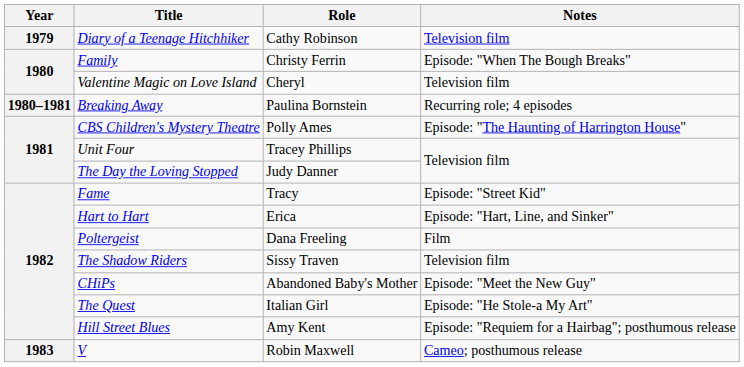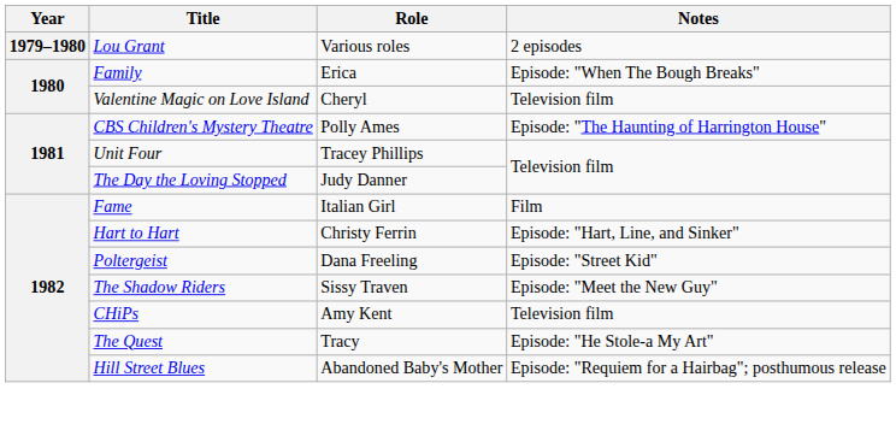- row: 1979 | Diary of a Teenage Hitchhiker | Cathy Robinson | Television film
+ row: 1979–1980 | Lou Grant | Various roles | 2 episodes
Family | Role: Christy Ferrin -> Erica
- row: 1980–1981 | Breaking Away | Paulina Bornstein | Recurring role; 4 episodes
Fame | Role: Tracy -> Italian Girl
Fame | Notes: Episode: "Street Kid" -> Film
Hart to Hart | Role: Erica -> Christy Ferrin
Poltergeist | Notes: Film -> Episode: "Street Kid"
The Shadow Riders | Notes: Television film -> Episode: "Meet the New Guy"
CHiPs | Role: Abandoned Baby's Mother -> Amy Kent
CHiPs | Notes: Episode: "Meet the New Guy" -> Television film
The Quest | Role: Italian Girl -> Tracy
Hill Street Blues | Role: Amy Kent -> Abandoned Baby's Mother
- row: 1983 | V | Robin Maxwell | Cameo; posthumous release
